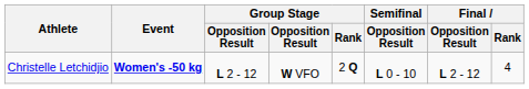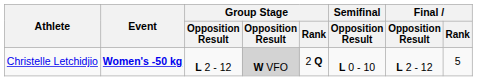Christelle Letchidjio | column 4: no background -> lightgrey background
Christelle Letchidjio | Final / Rank: 4 -> 5
